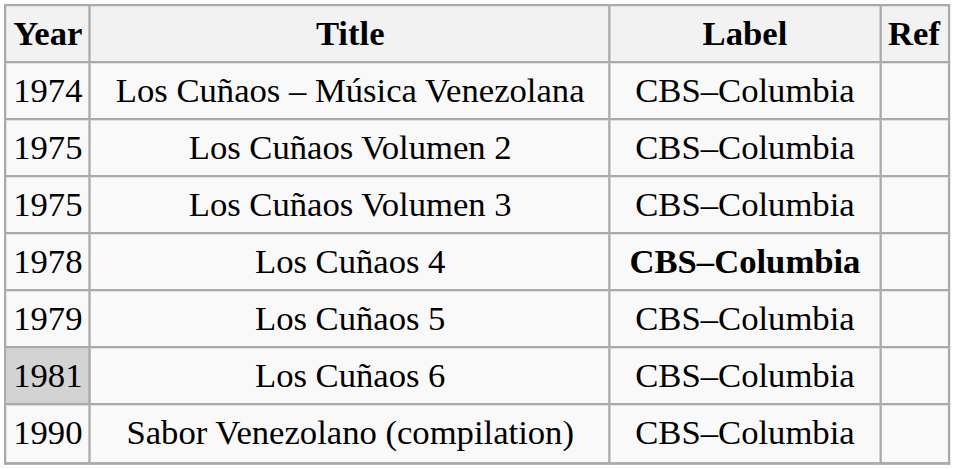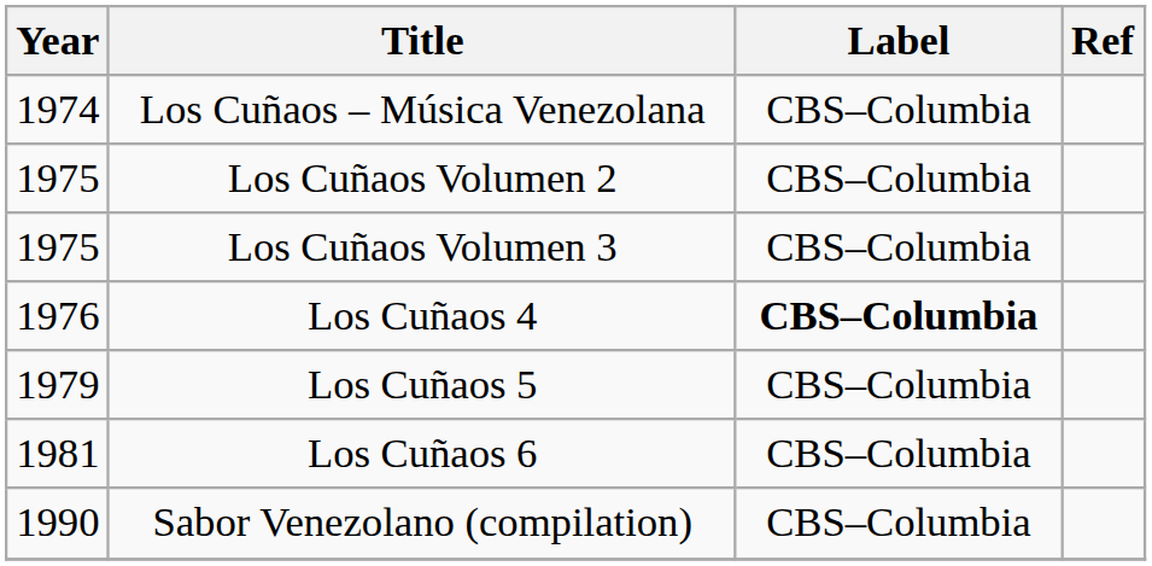Los Cuñaos 4 | Year: 1978 -> 1976
Los Cuñaos 6 | Year: lightgrey background -> no background
